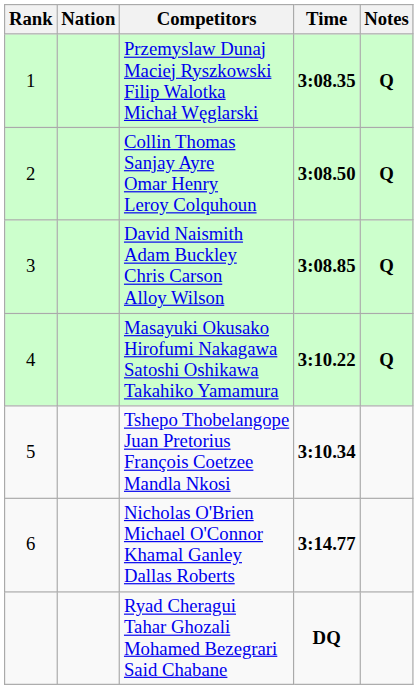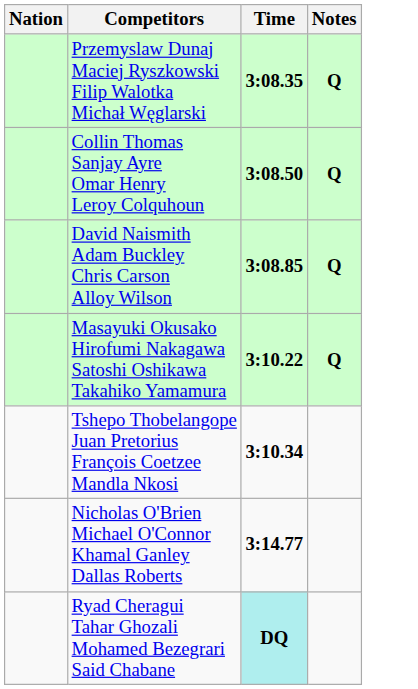- column: Rank | 1 | 2 | 3 | 4 | 5 | 6
Ryad Cheragui Tahar Ghozali Mohamed Bezegrari Said Chabane | Time: no background -> paleturquoise background
